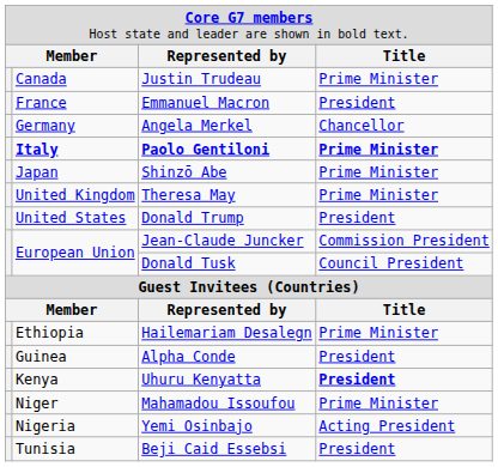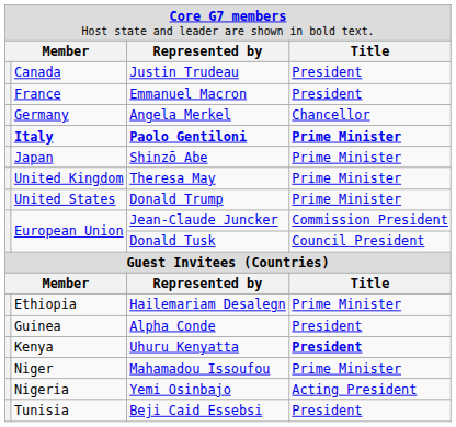Justin Trudeau | column 4: Prime Minister -> President
Donald Trump | column 4: President -> Prime Minister
